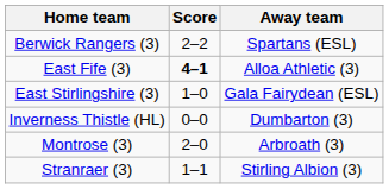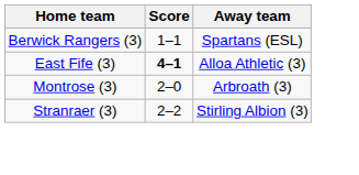Berwick Rangers (3) | Score: 2–2 -> 1–1
- row: East Stirlingshire (3) | 1–0 | Gala Fairydean (ESL)
- row: Inverness Thistle (HL) | 0–0 | Dumbarton (3)
Stranraer (3) | Score: 1–1 -> 2–2
